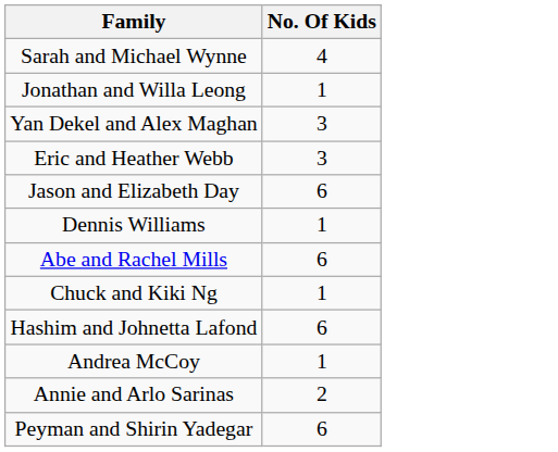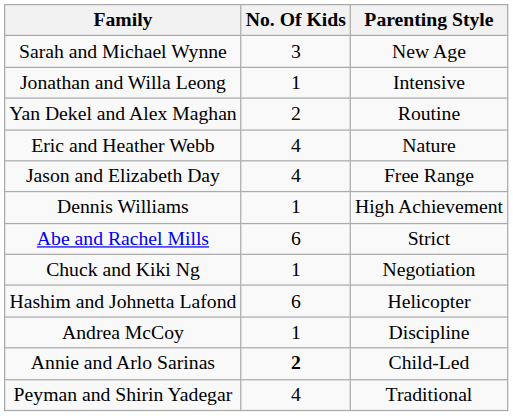+ column: Parenting Style | New Age | Intensive | Routine | Nature | Free Range | High Achievement | Strict | Negotiation | Helicopter | Discipline | Child-Led | Traditional
Sarah and Michael Wynne | No. Of Kids: 4 -> 3
Yan Dekel and Alex Maghan | No. Of Kids: 3 -> 2
Eric and Heather Webb | No. Of Kids: 3 -> 4
Jason and Elizabeth Day | No. Of Kids: 6 -> 4
Annie and Arlo Sarinas | No. Of Kids: normal -> bold
Peyman and Shirin Yadegar | No. Of Kids: 6 -> 4
